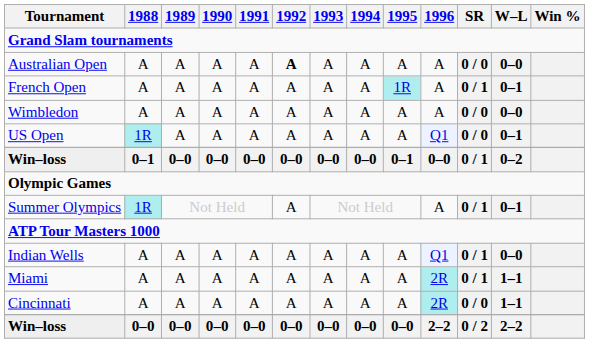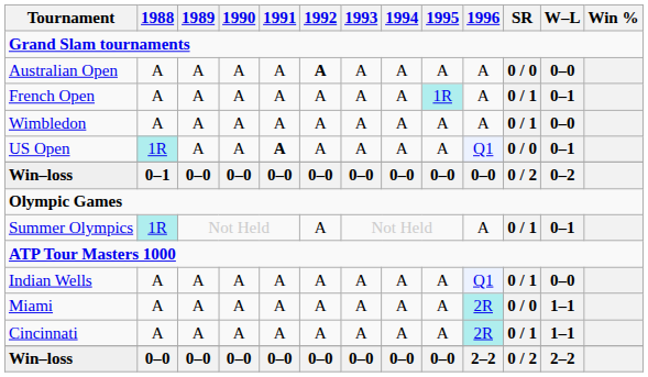Wimbledon | SR: 0 / 0 -> 0 / 1
US Open | 1991: normal -> bold
Win–loss / 0–1 | 1995: 0–1 -> 0–0
Win–loss / 0–1 | SR: 0 / 1 -> 0 / 2
Miami | SR: 0 / 1 -> 0 / 0
Cincinnati | SR: 0 / 0 -> 0 / 1
